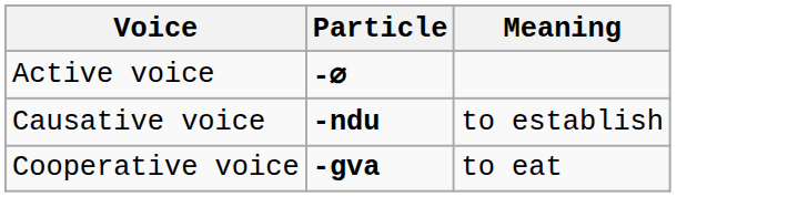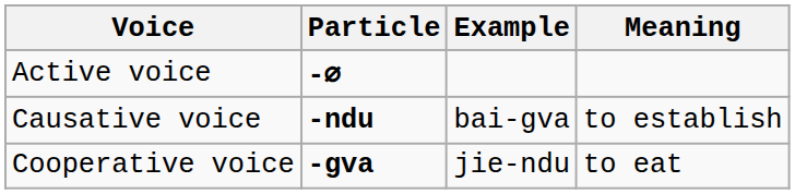+ column: Example | bai-gva | jie-ndu
